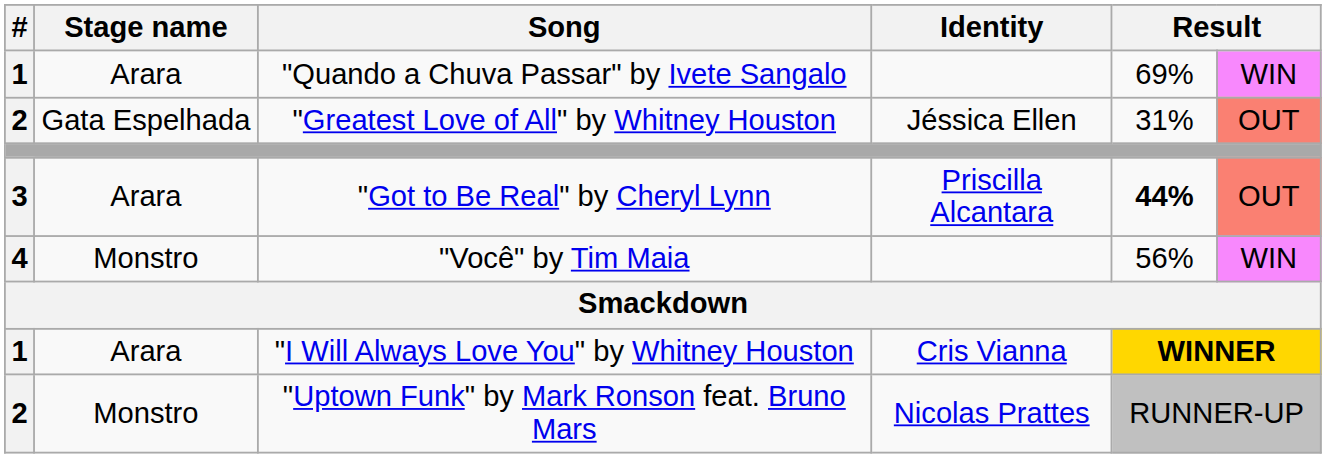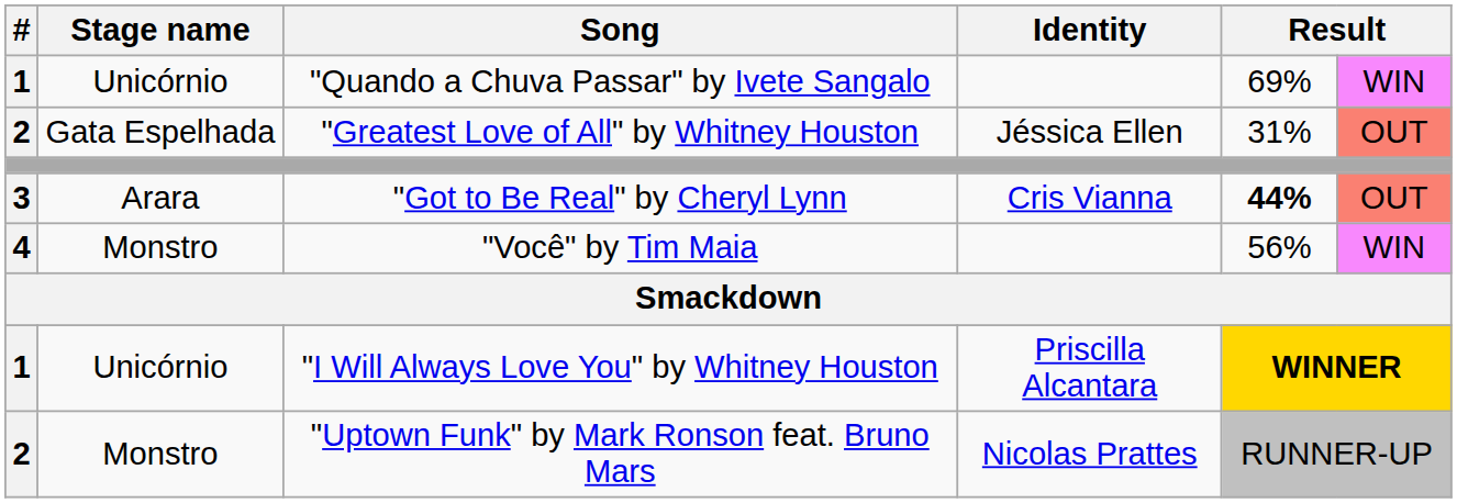"Quando a Chuva Passar" by Ivete Sangalo | Stage name: Arara -> Unicórnio
"Got to Be Real" by Cheryl Lynn | Identity: Priscilla Alcantara -> Cris Vianna
"I Will Always Love You" by Whitney Houston | Stage name: Arara -> Unicórnio
"I Will Always Love You" by Whitney Houston | Identity: Cris Vianna -> Priscilla Alcantara
